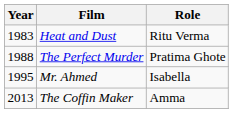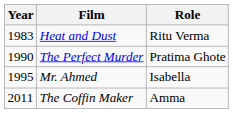The Perfect Murder | Year: 1988 -> 1990
The Coffin Maker | Year: 2013 -> 2011
